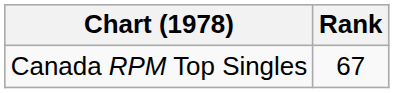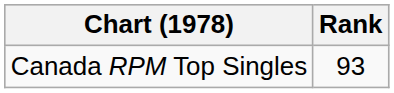Canada RPM Top Singles | Rank: 67 -> 93
